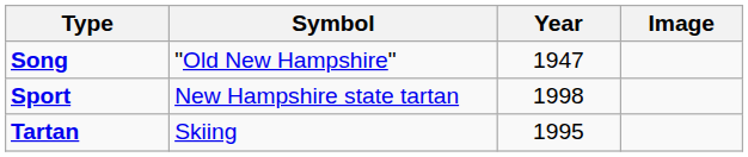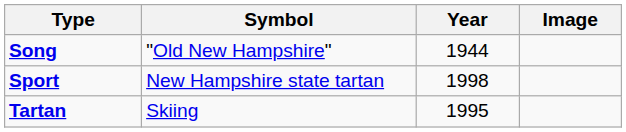Song | Year: 1947 -> 1944
